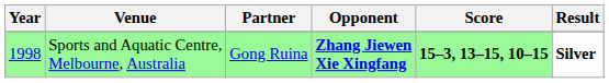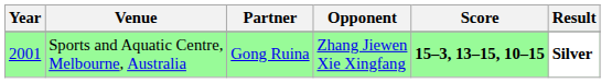Sports and Aquatic Centre, Melbourne, Australia | Year: 1998 -> 2001
Sports and Aquatic Centre, Melbourne, Australia | Opponent: bold -> normal
